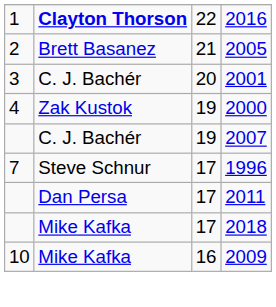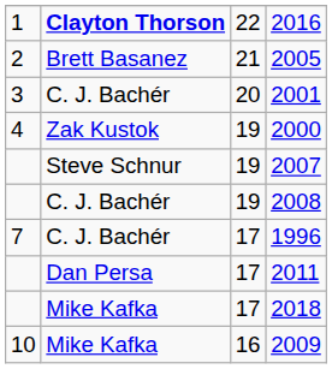2007 | column 2: C. J. Bachér -> Steve Schnur
+ row: C. J. Bachér | 19 | 2008
1996 | column 2: Steve Schnur -> C. J. Bachér
